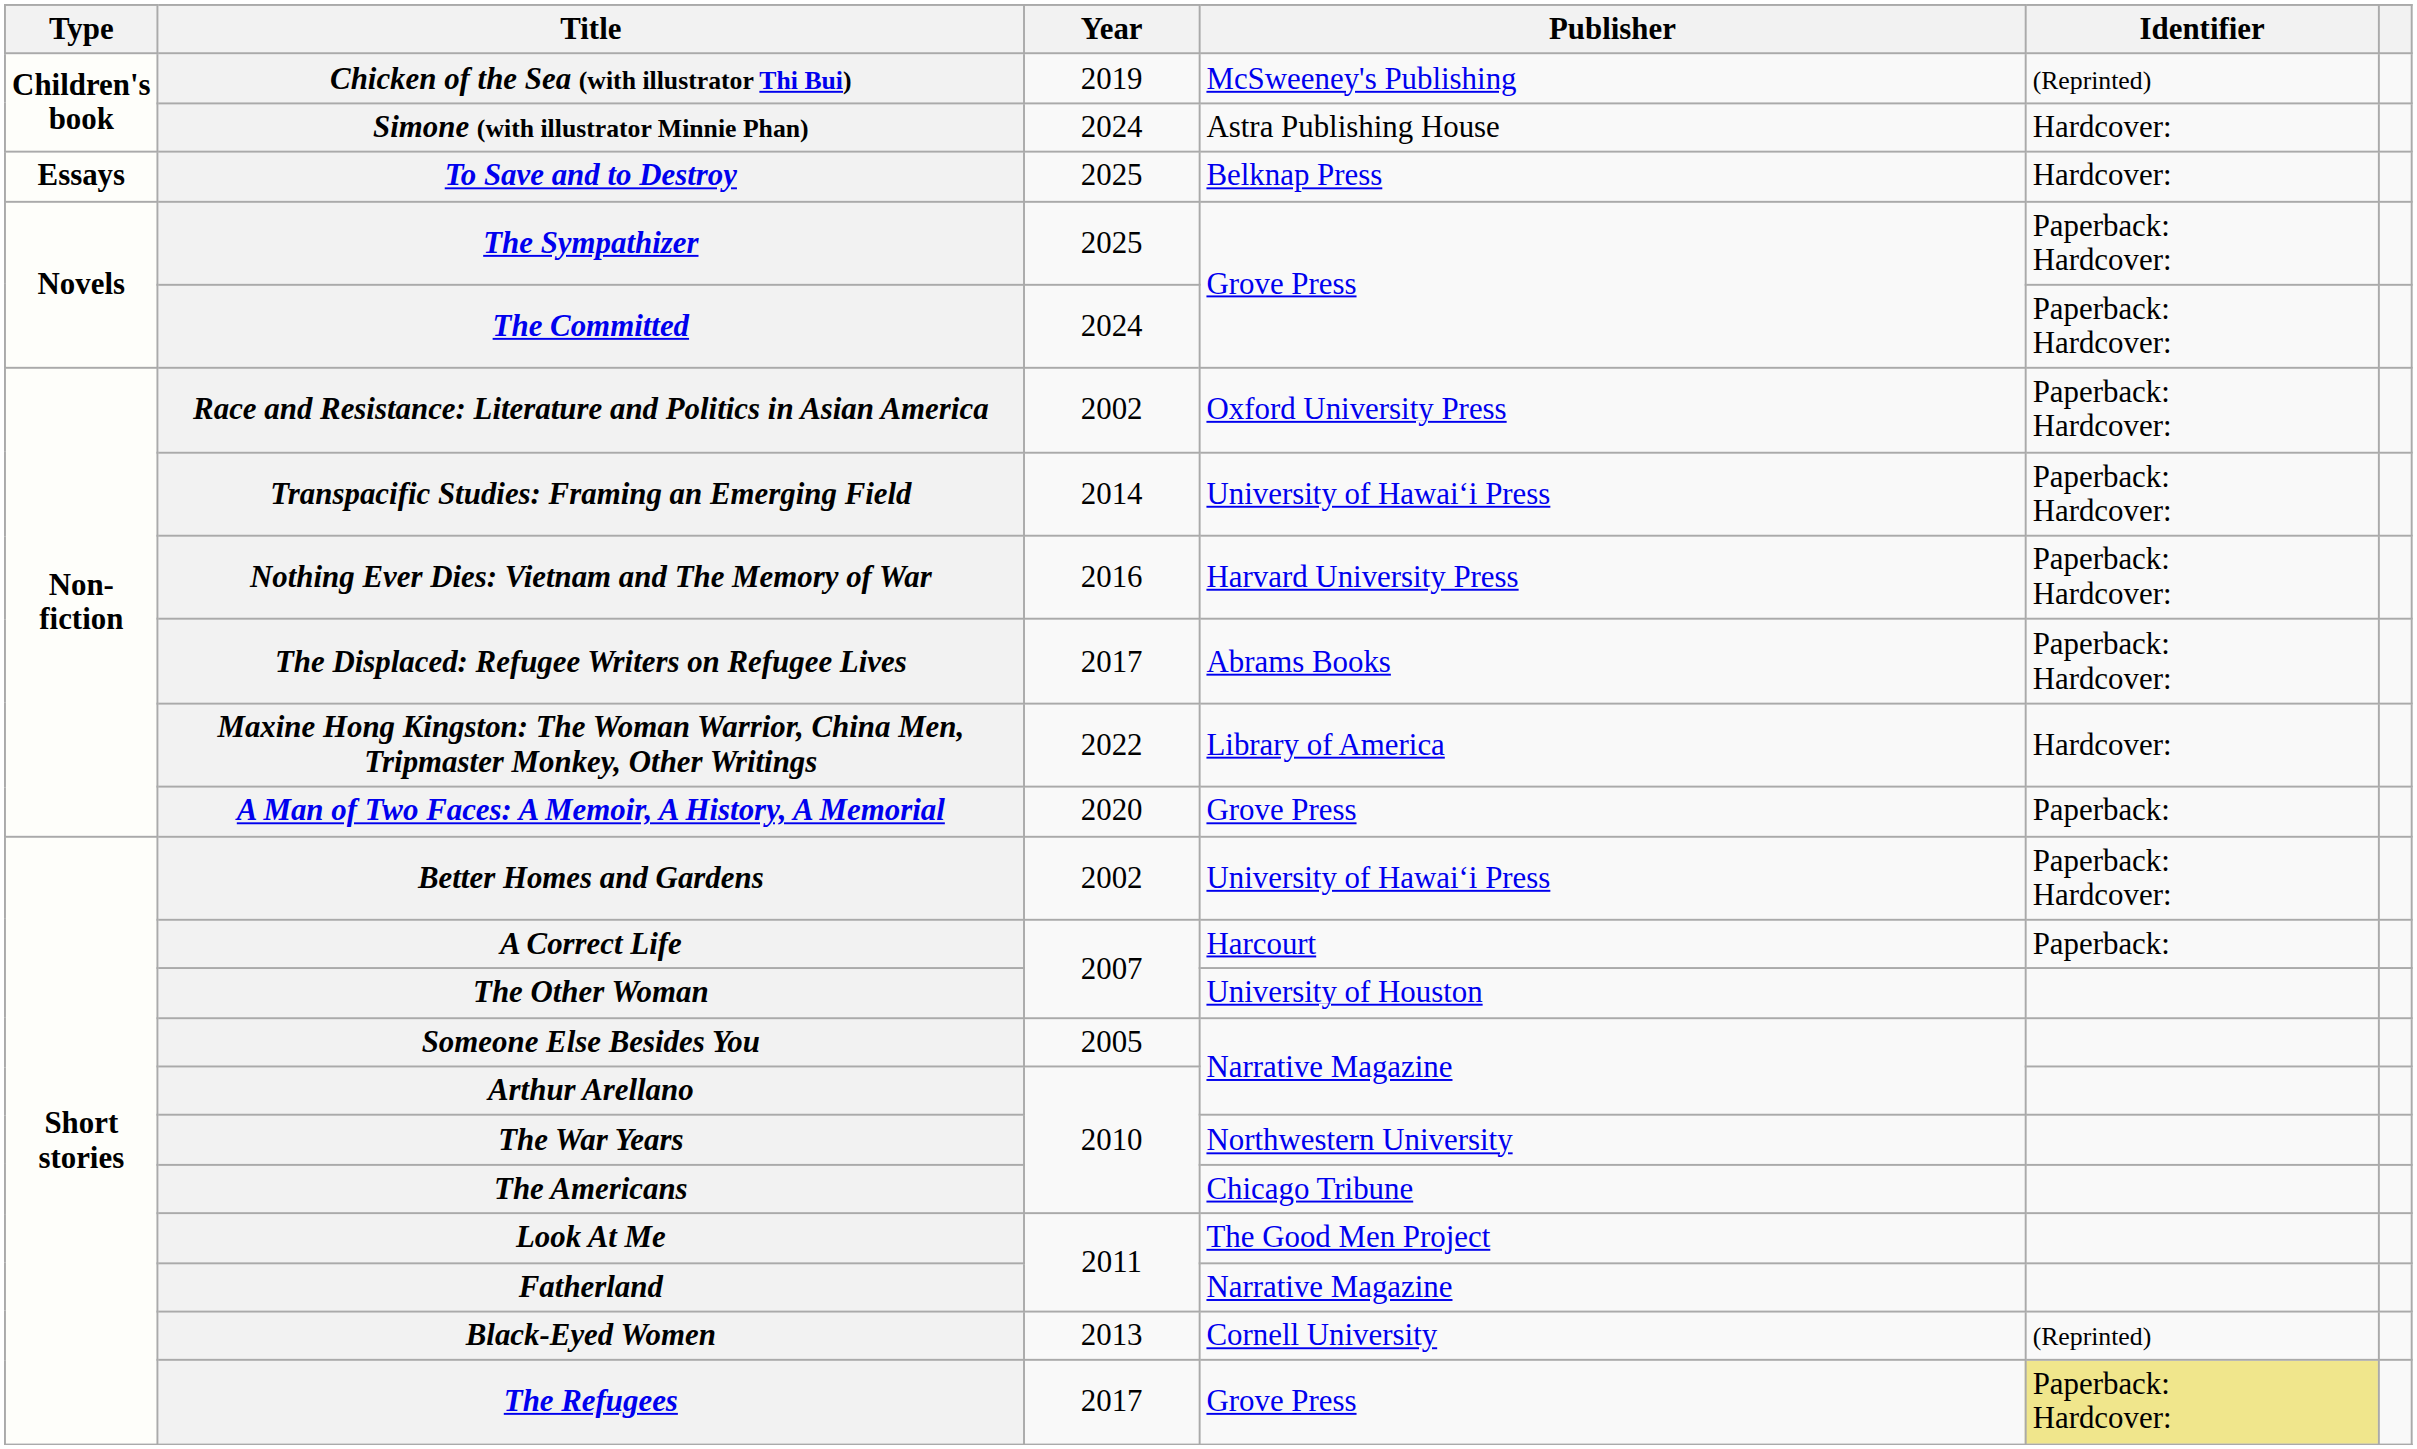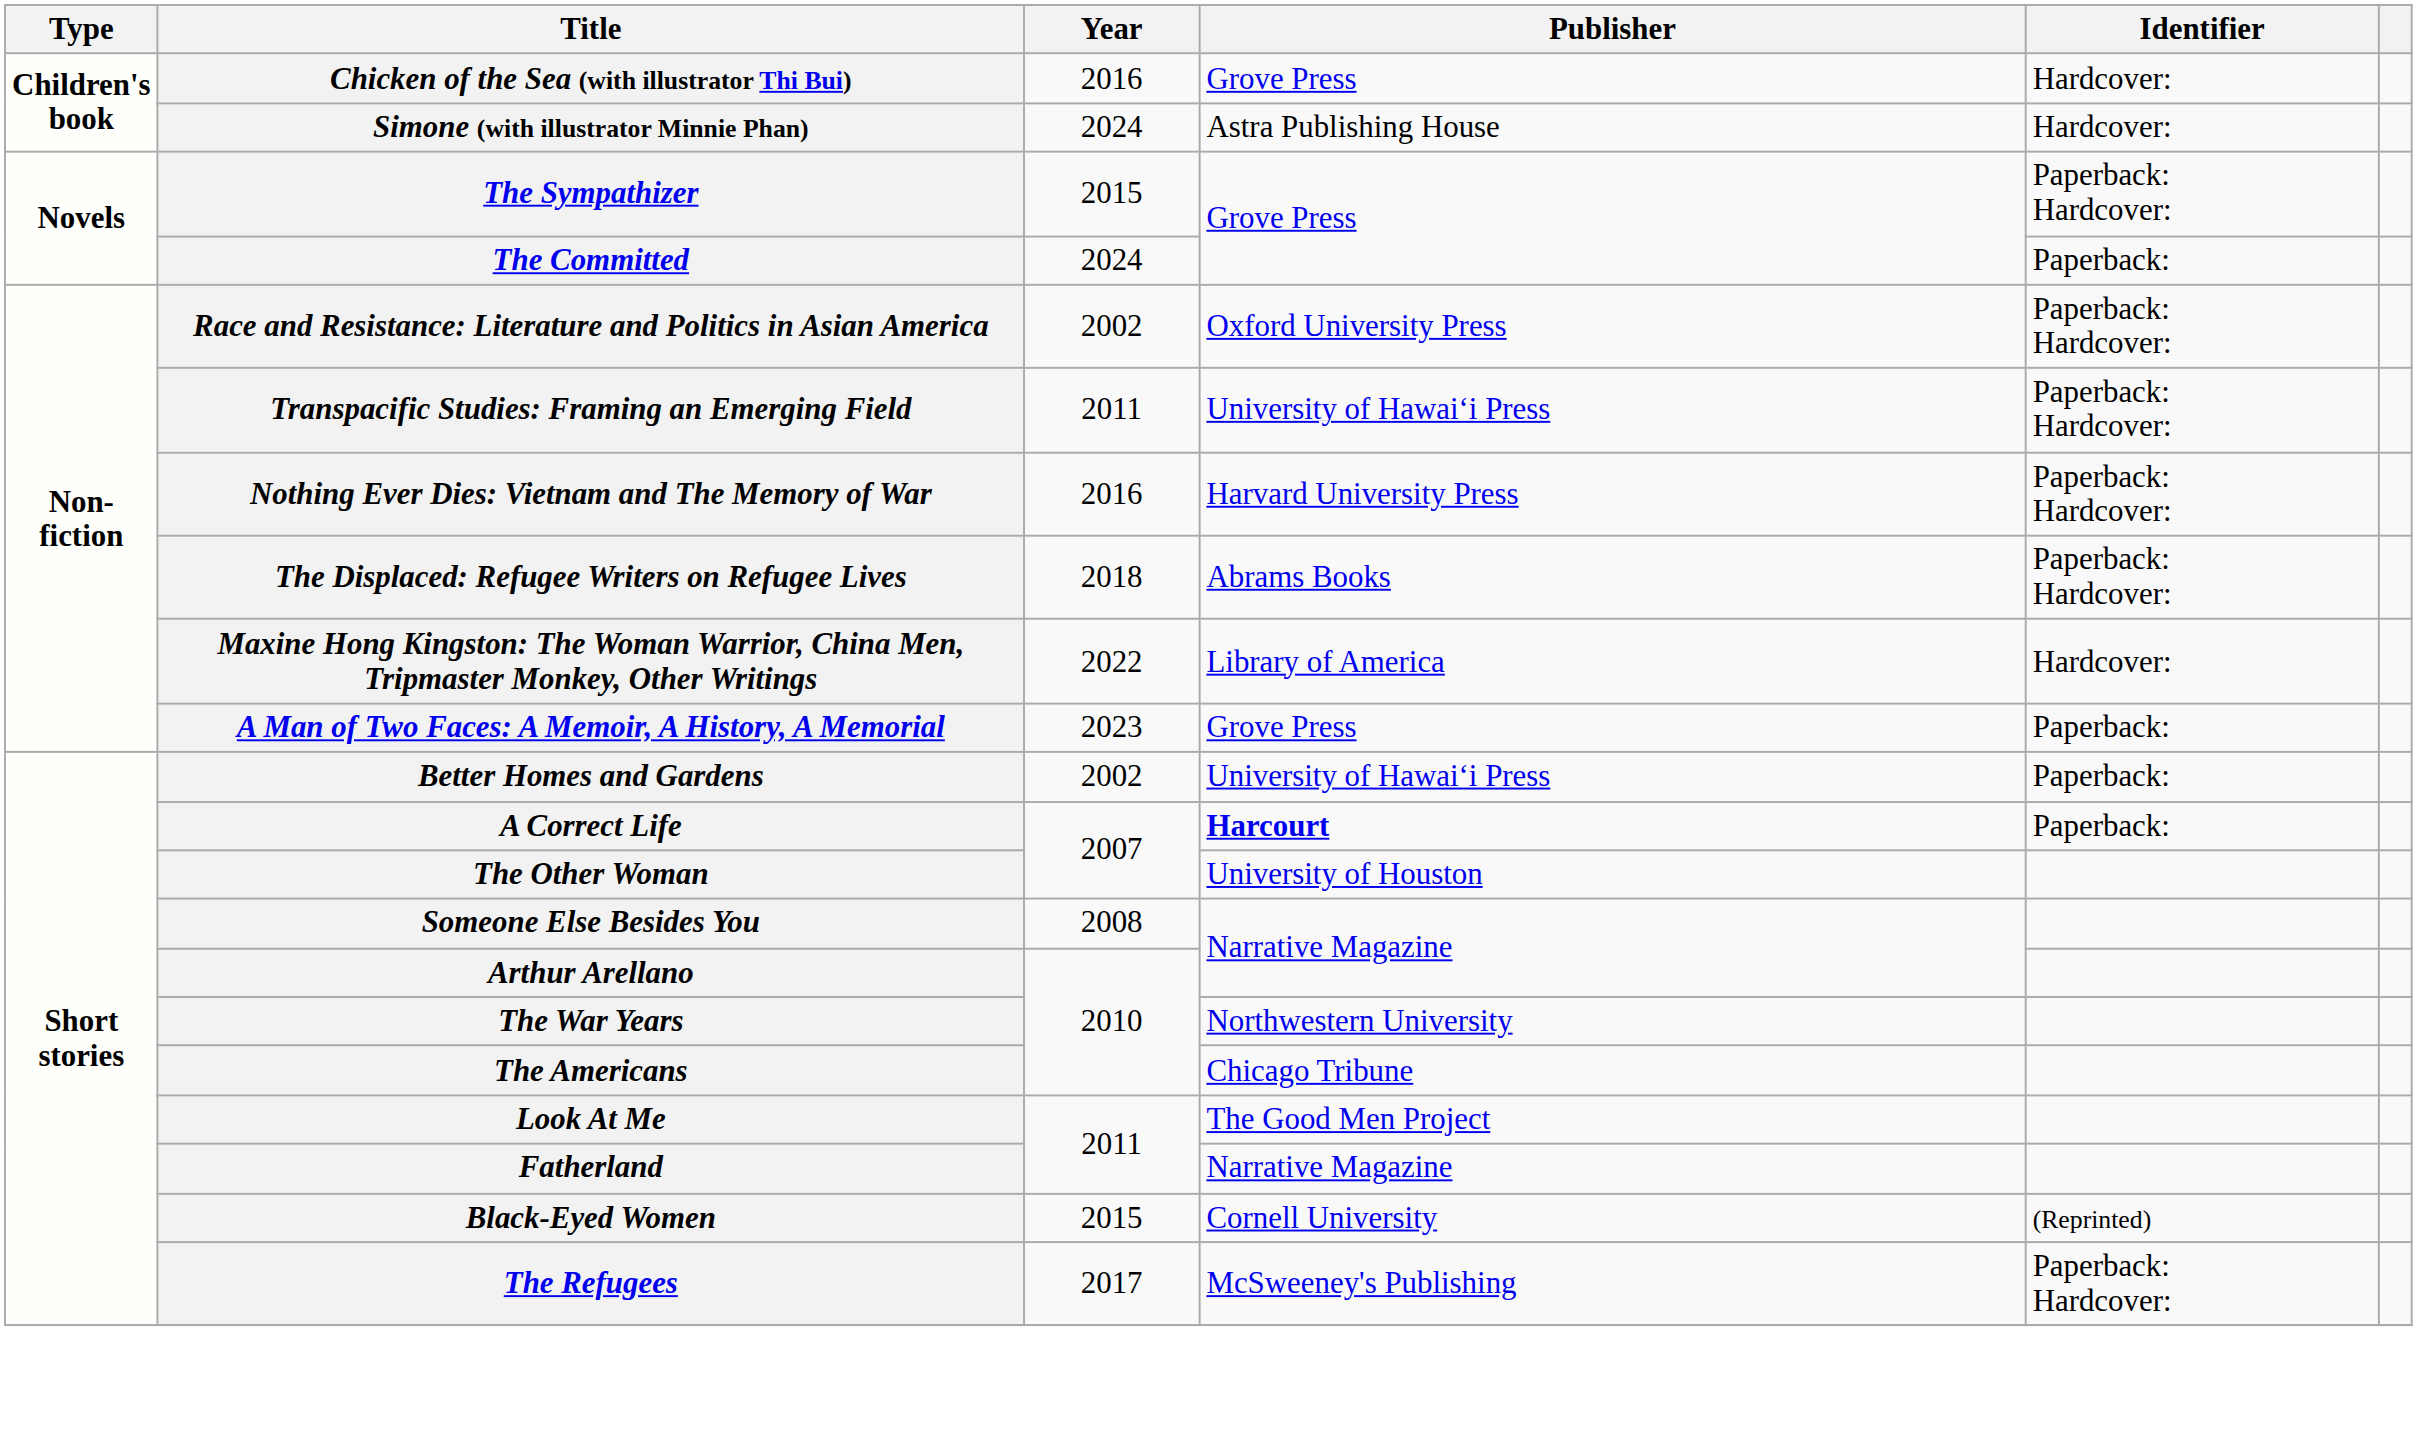Chicken of the Sea (with illustrator Thi Bui) | Year: 2019 -> 2016
Chicken of the Sea (with illustrator Thi Bui) | Publisher: McSweeney's Publishing -> Grove Press
Chicken of the Sea (with illustrator Thi Bui) | Identifier: (Reprinted) -> Hardcover:
- row: Essays | To Save and to Destroy | 2025 | Belknap Press | Hardcover:
The Sympathizer | Year: 2025 -> 2015
The Committed | Identifier: Paperback: Hardcover: -> Paperback:
Transpacific Studies: Framing an Emerging Field | Year: 2014 -> 2011
The Displaced: Refugee Writers on Refugee Lives | Year: 2017 -> 2018
A Man of Two Faces: A Memoir, A History, A Memorial | Year: 2020 -> 2023
Better Homes and Gardens | Identifier: Paperback: Hardcover: -> Paperback:
A Correct Life | Publisher: normal -> bold
Someone Else Besides You | Year: 2005 -> 2008
Black-Eyed Women | Year: 2013 -> 2015
The Refugees | Publisher: Grove Press -> McSweeney's Publishing
The Refugees | Identifier: khaki background -> no background
